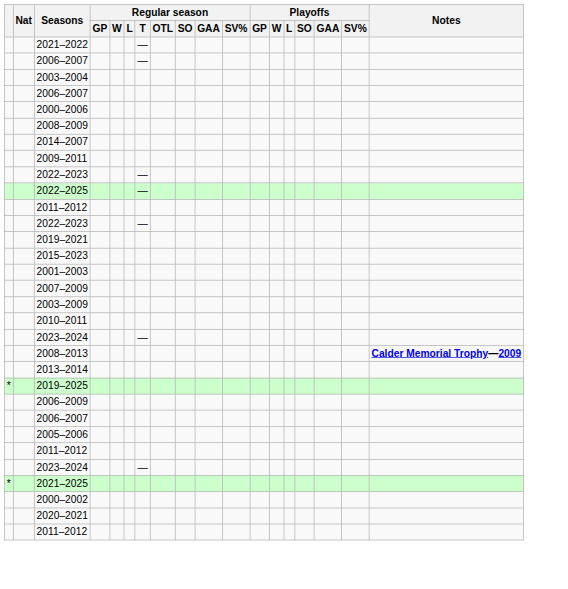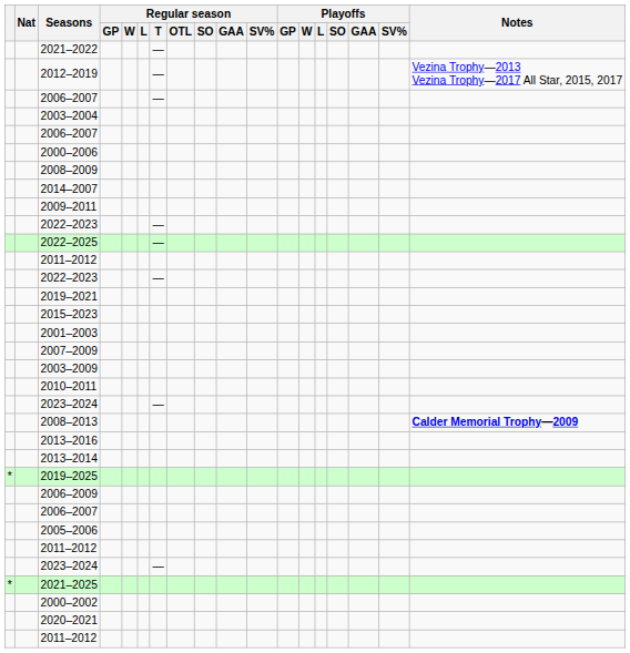+ row: 2012–2019 | — | Vezina Trophy—2013 Vezina Trophy—2017 All Star, 2015, 2017
+ row: 2013–2016
